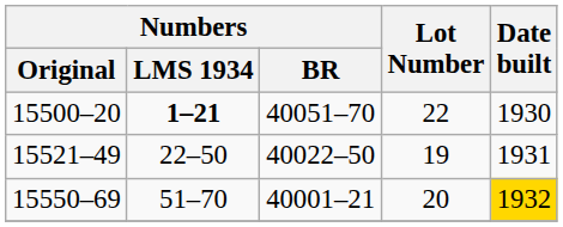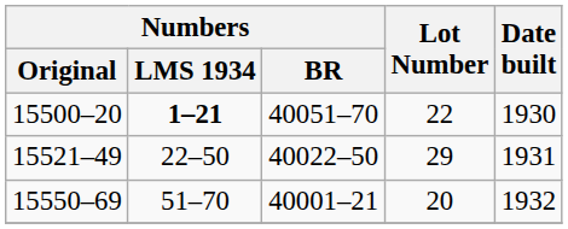15521–49 | Lot Number: 19 -> 29
15550–69 | Date built: gold background -> no background
